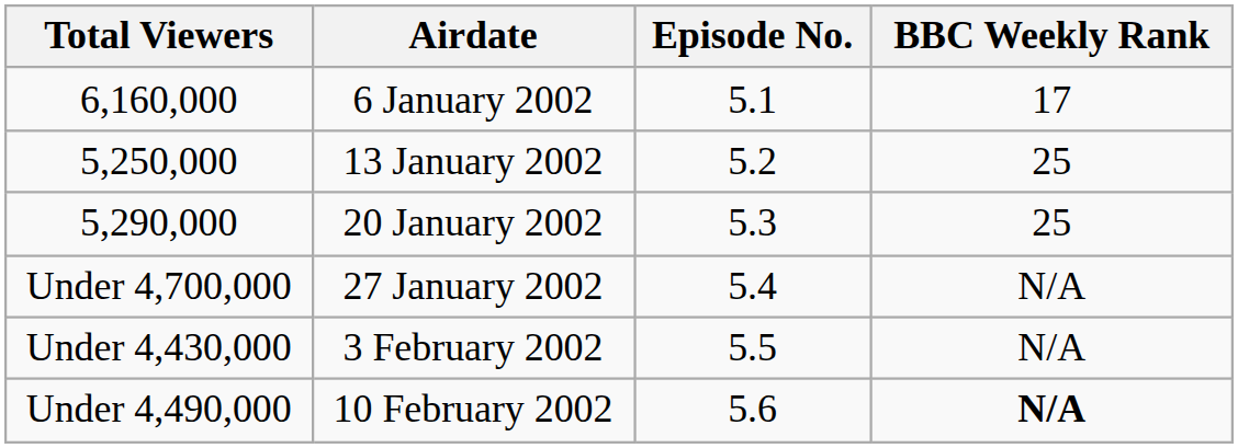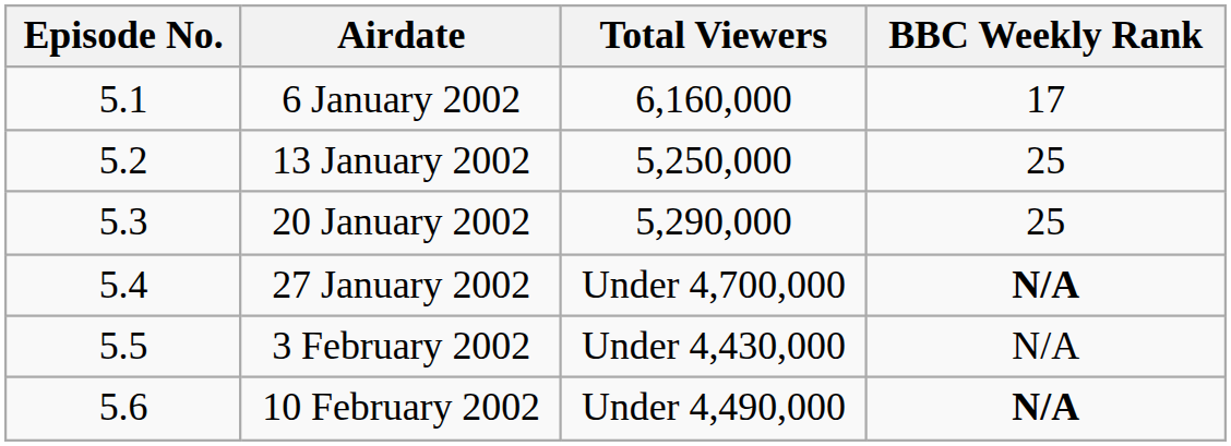columns swapped: Episode No. <-> Total Viewers
27 January 2002 | BBC Weekly Rank: normal -> bold
